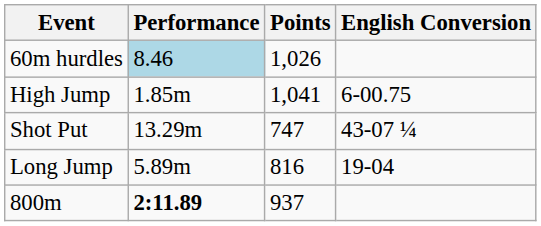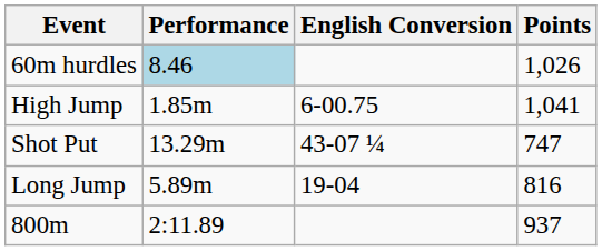columns swapped: English Conversion <-> Points
800m | Performance: bold -> normal
